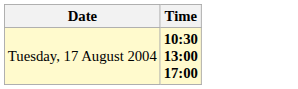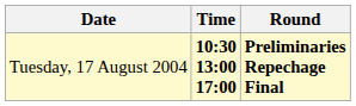+ column: Round | Preliminaries Repechage Final
